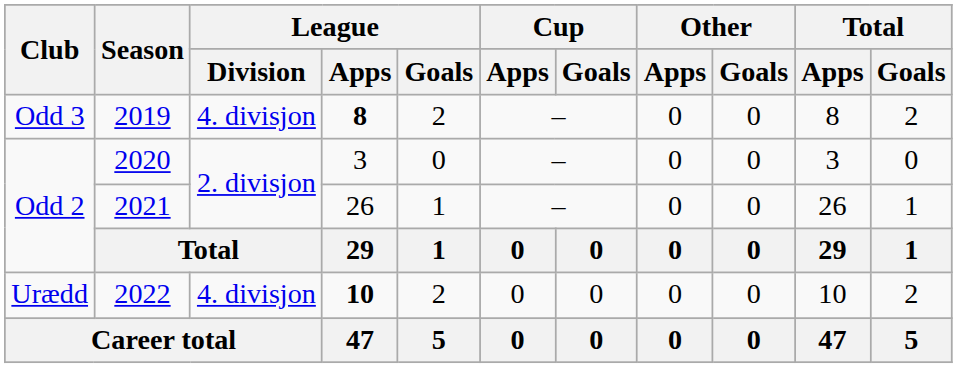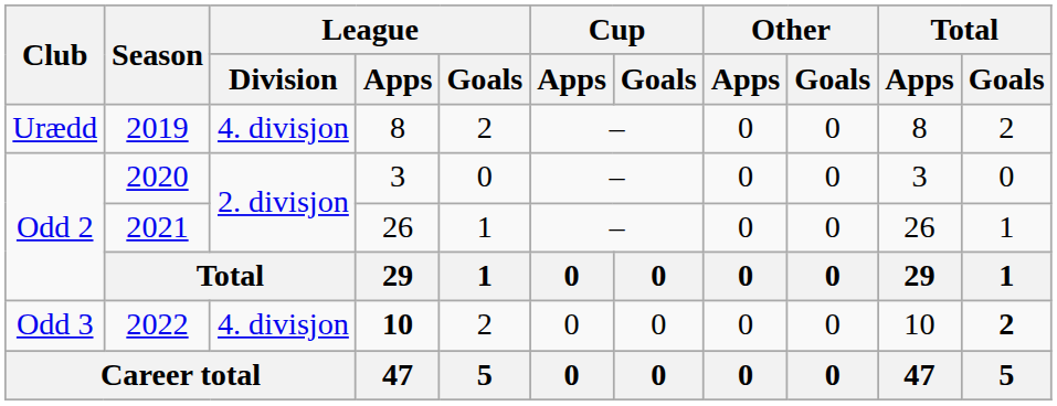2019 | Club: Odd 3 -> Urædd
2019 | League / Apps: bold -> normal
2022 | Club: Urædd -> Odd 3
2022 | Total / Goals: normal -> bold
